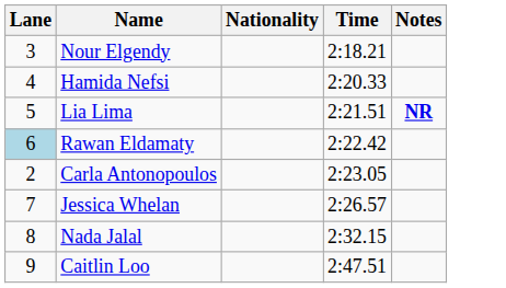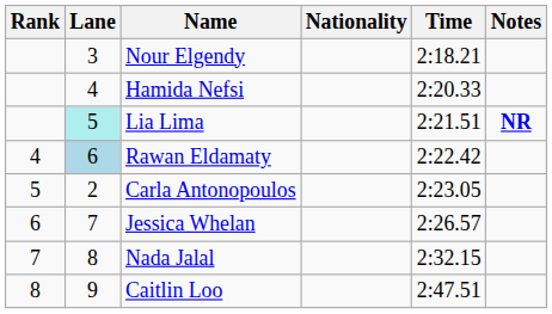+ column: Rank | 4 | 5 | 6 | 7 | 8
Lia Lima | Lane: no background -> paleturquoise background
